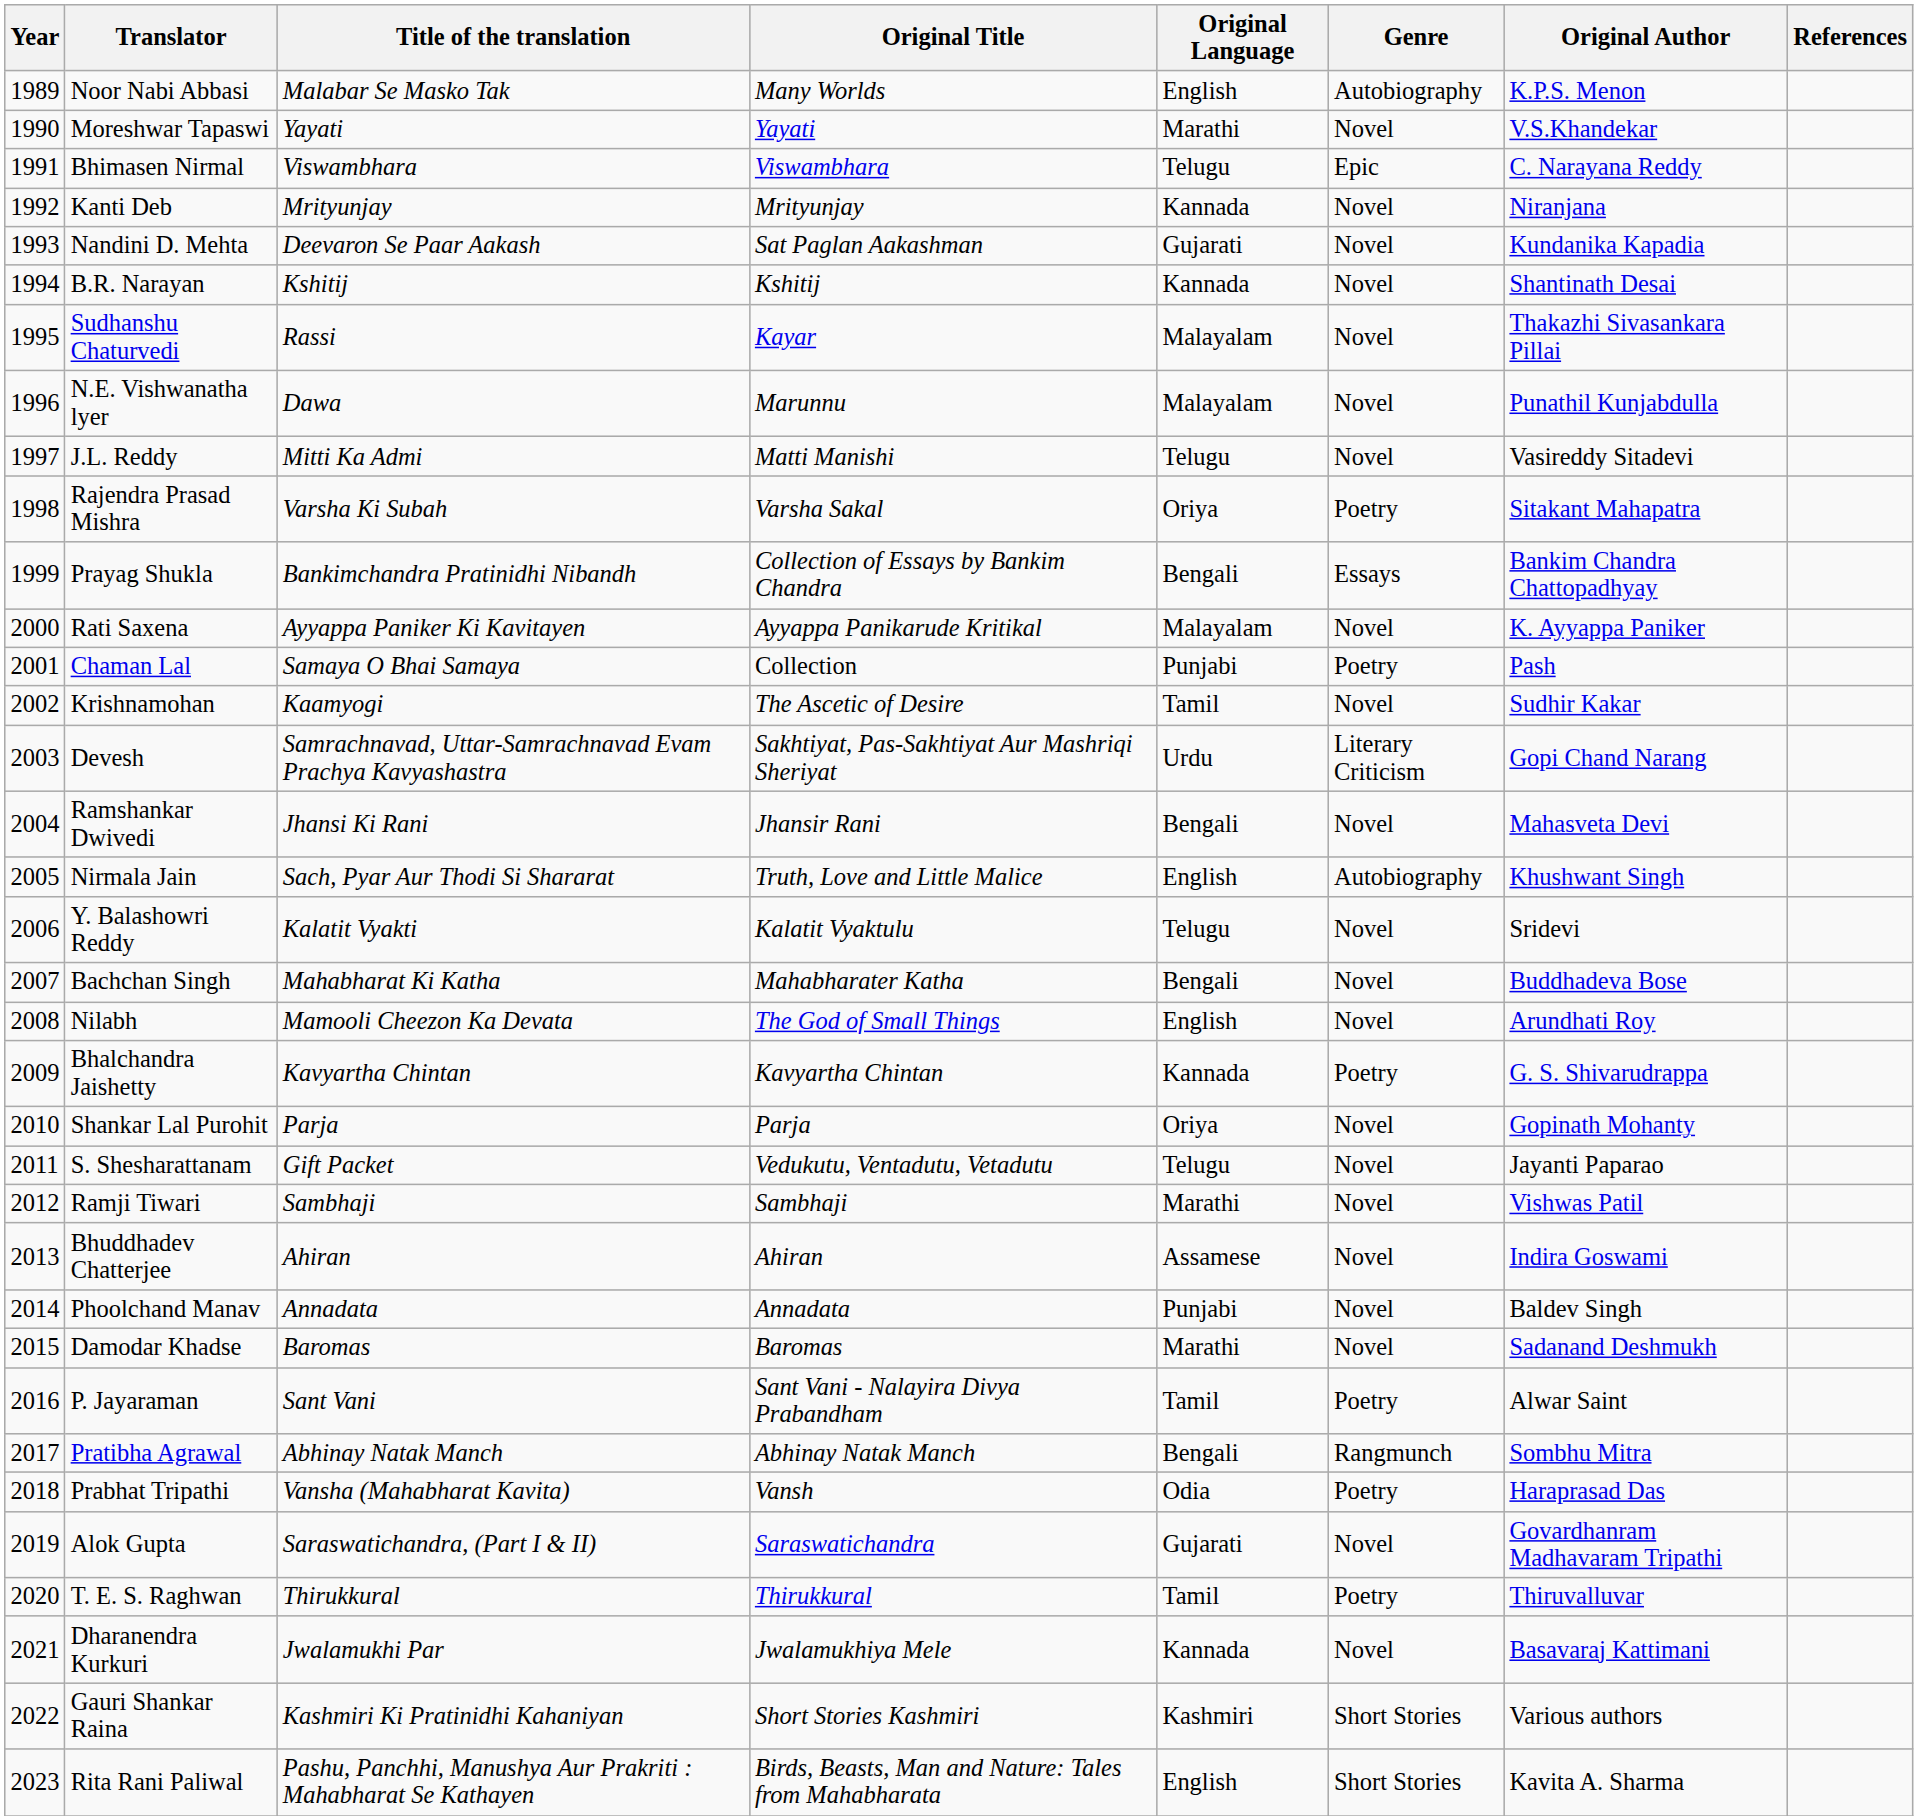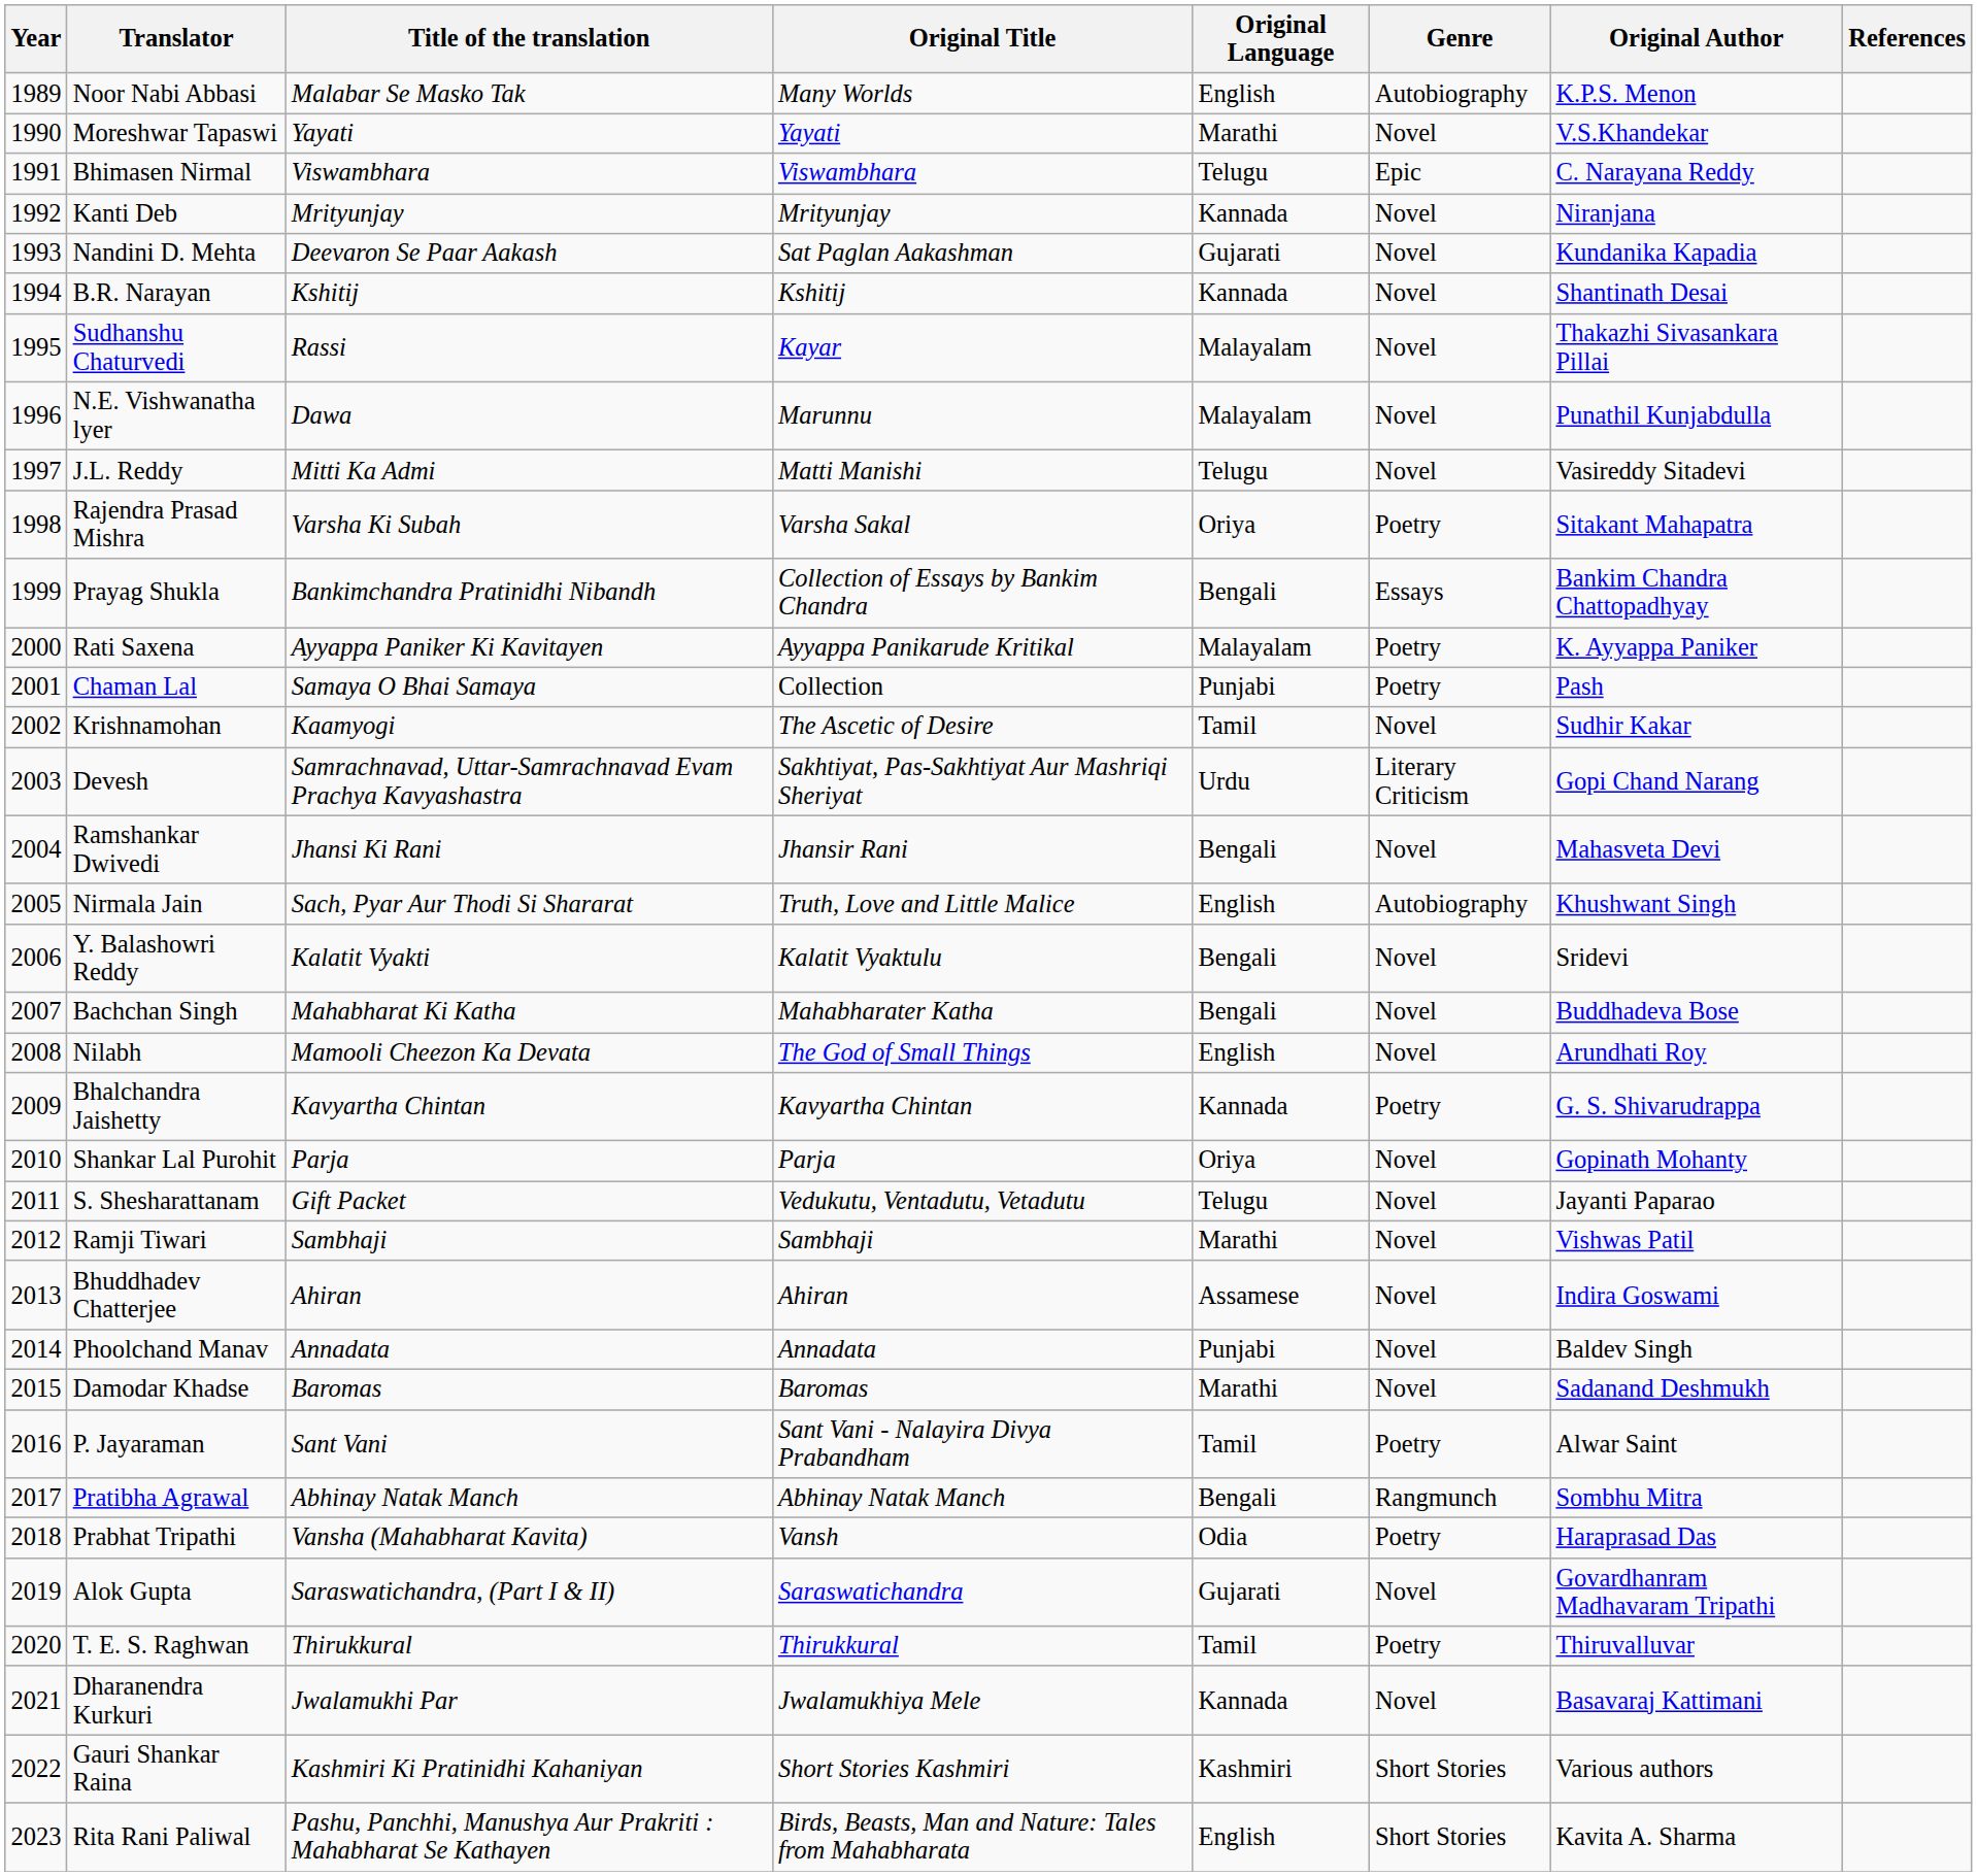Rati Saxena | Genre: Novel -> Poetry
Y. Balashowri Reddy | Original Language: Telugu -> Bengali
